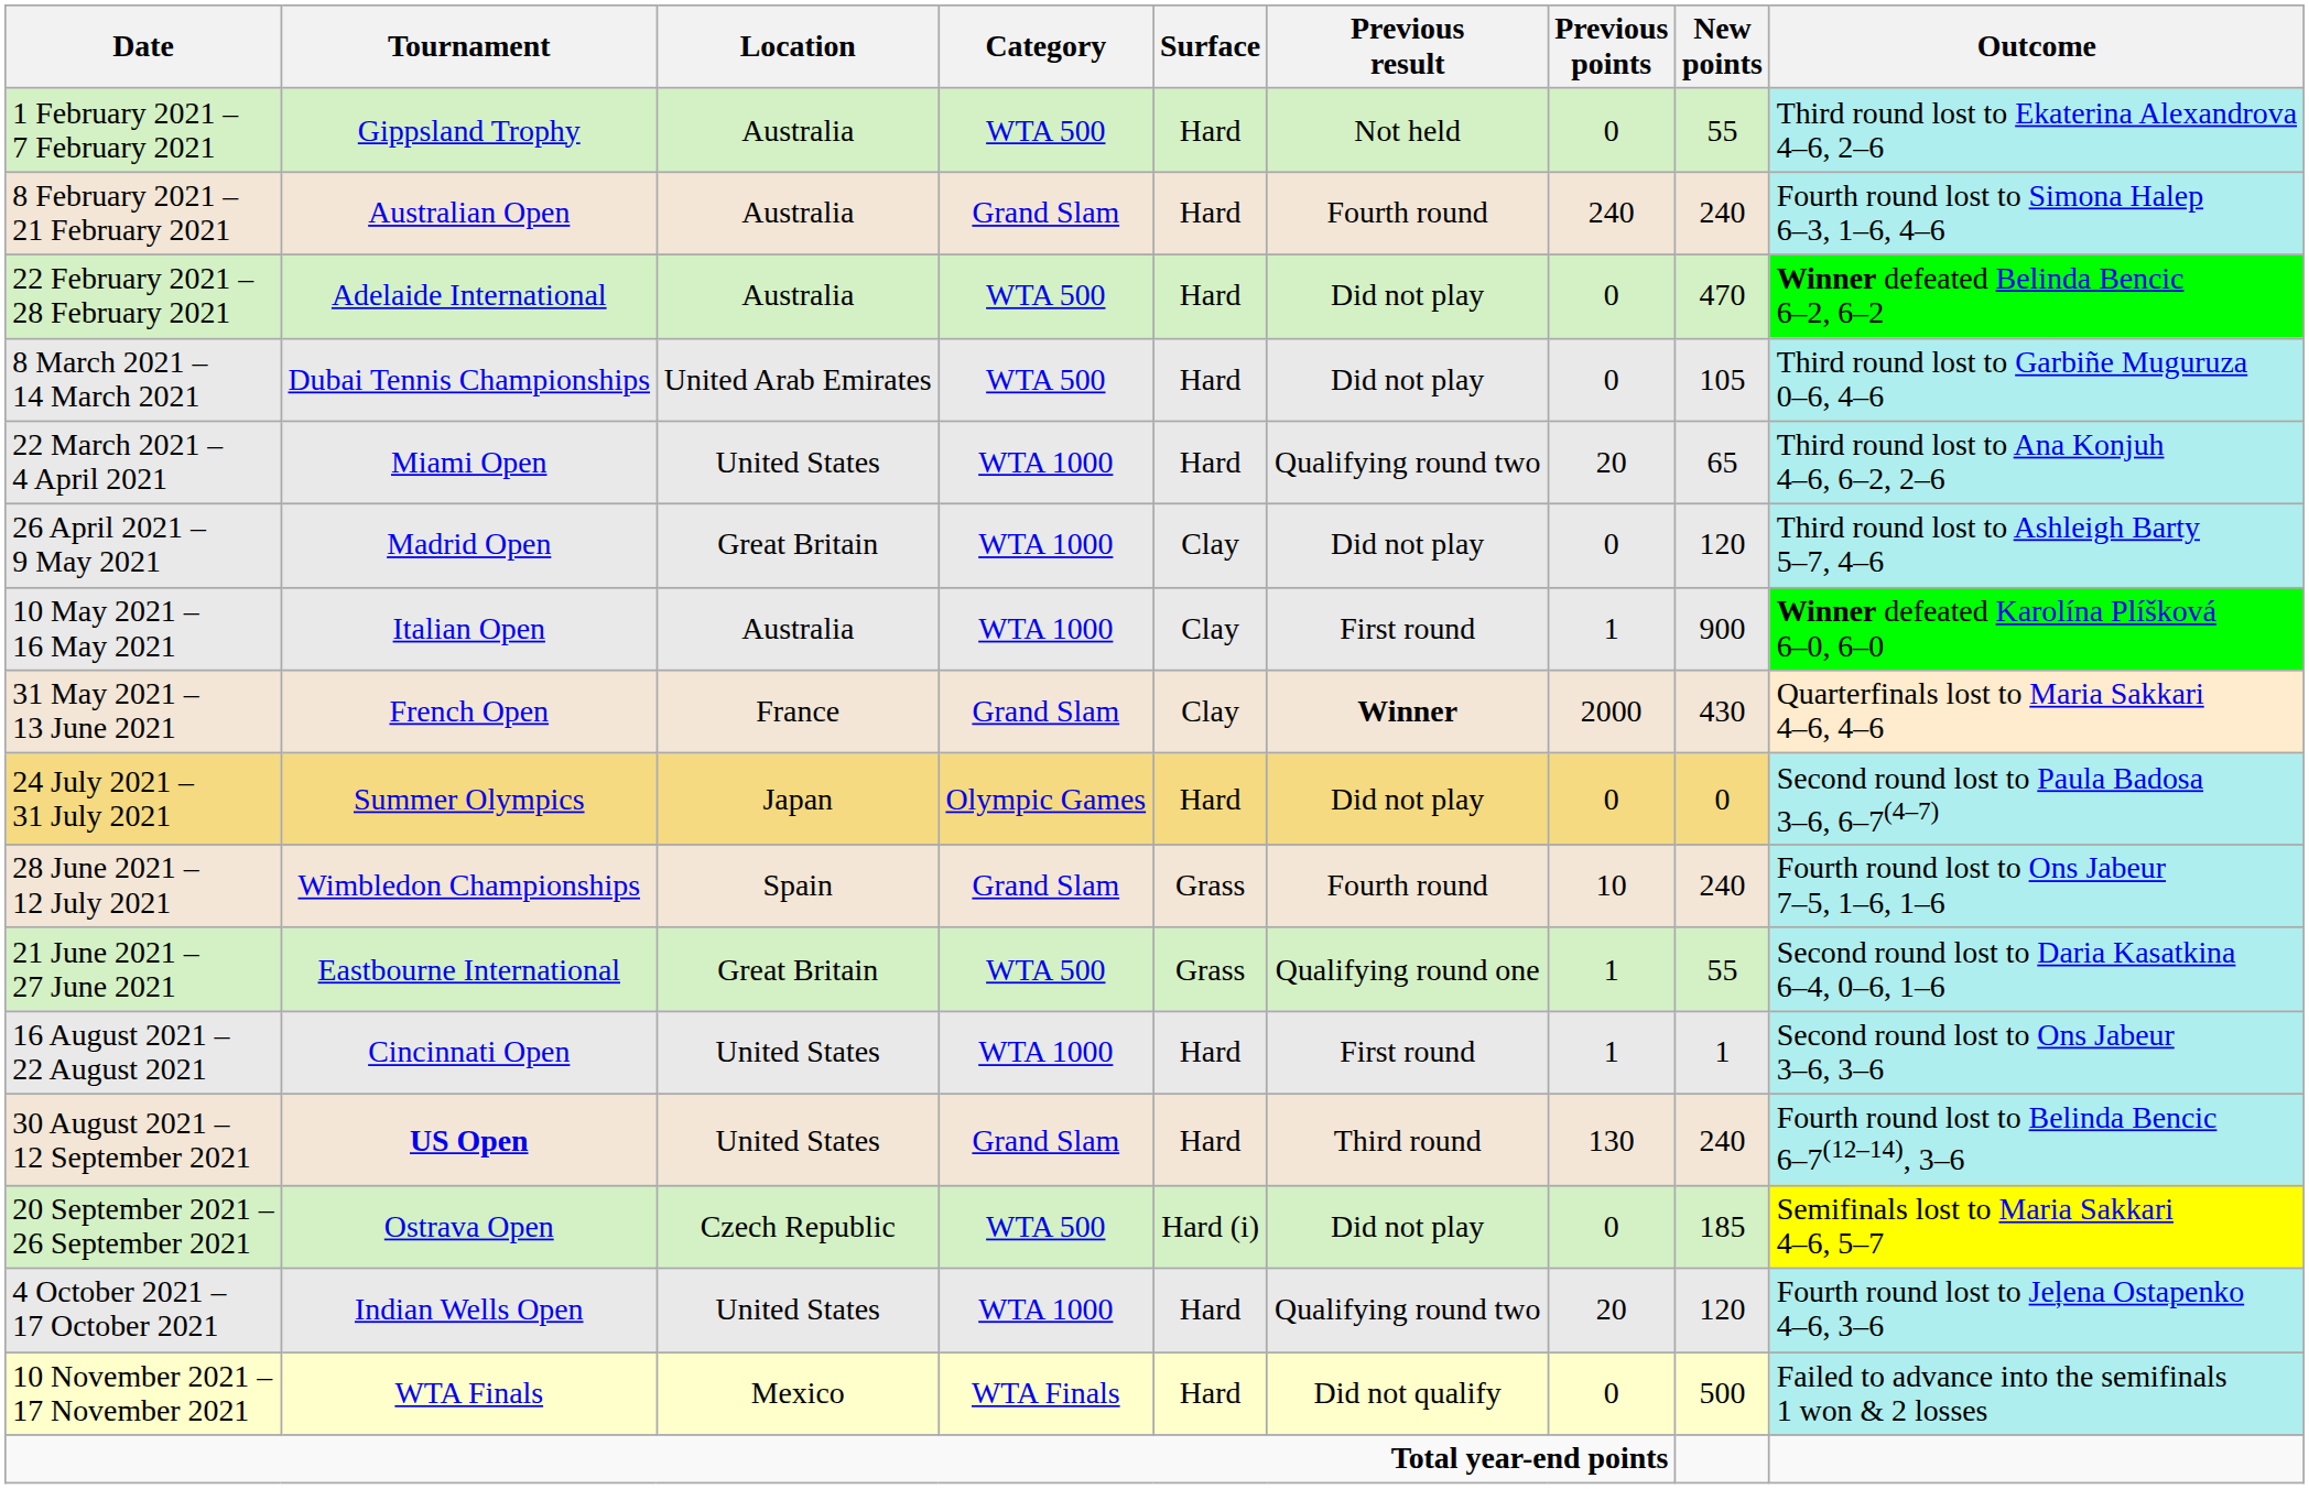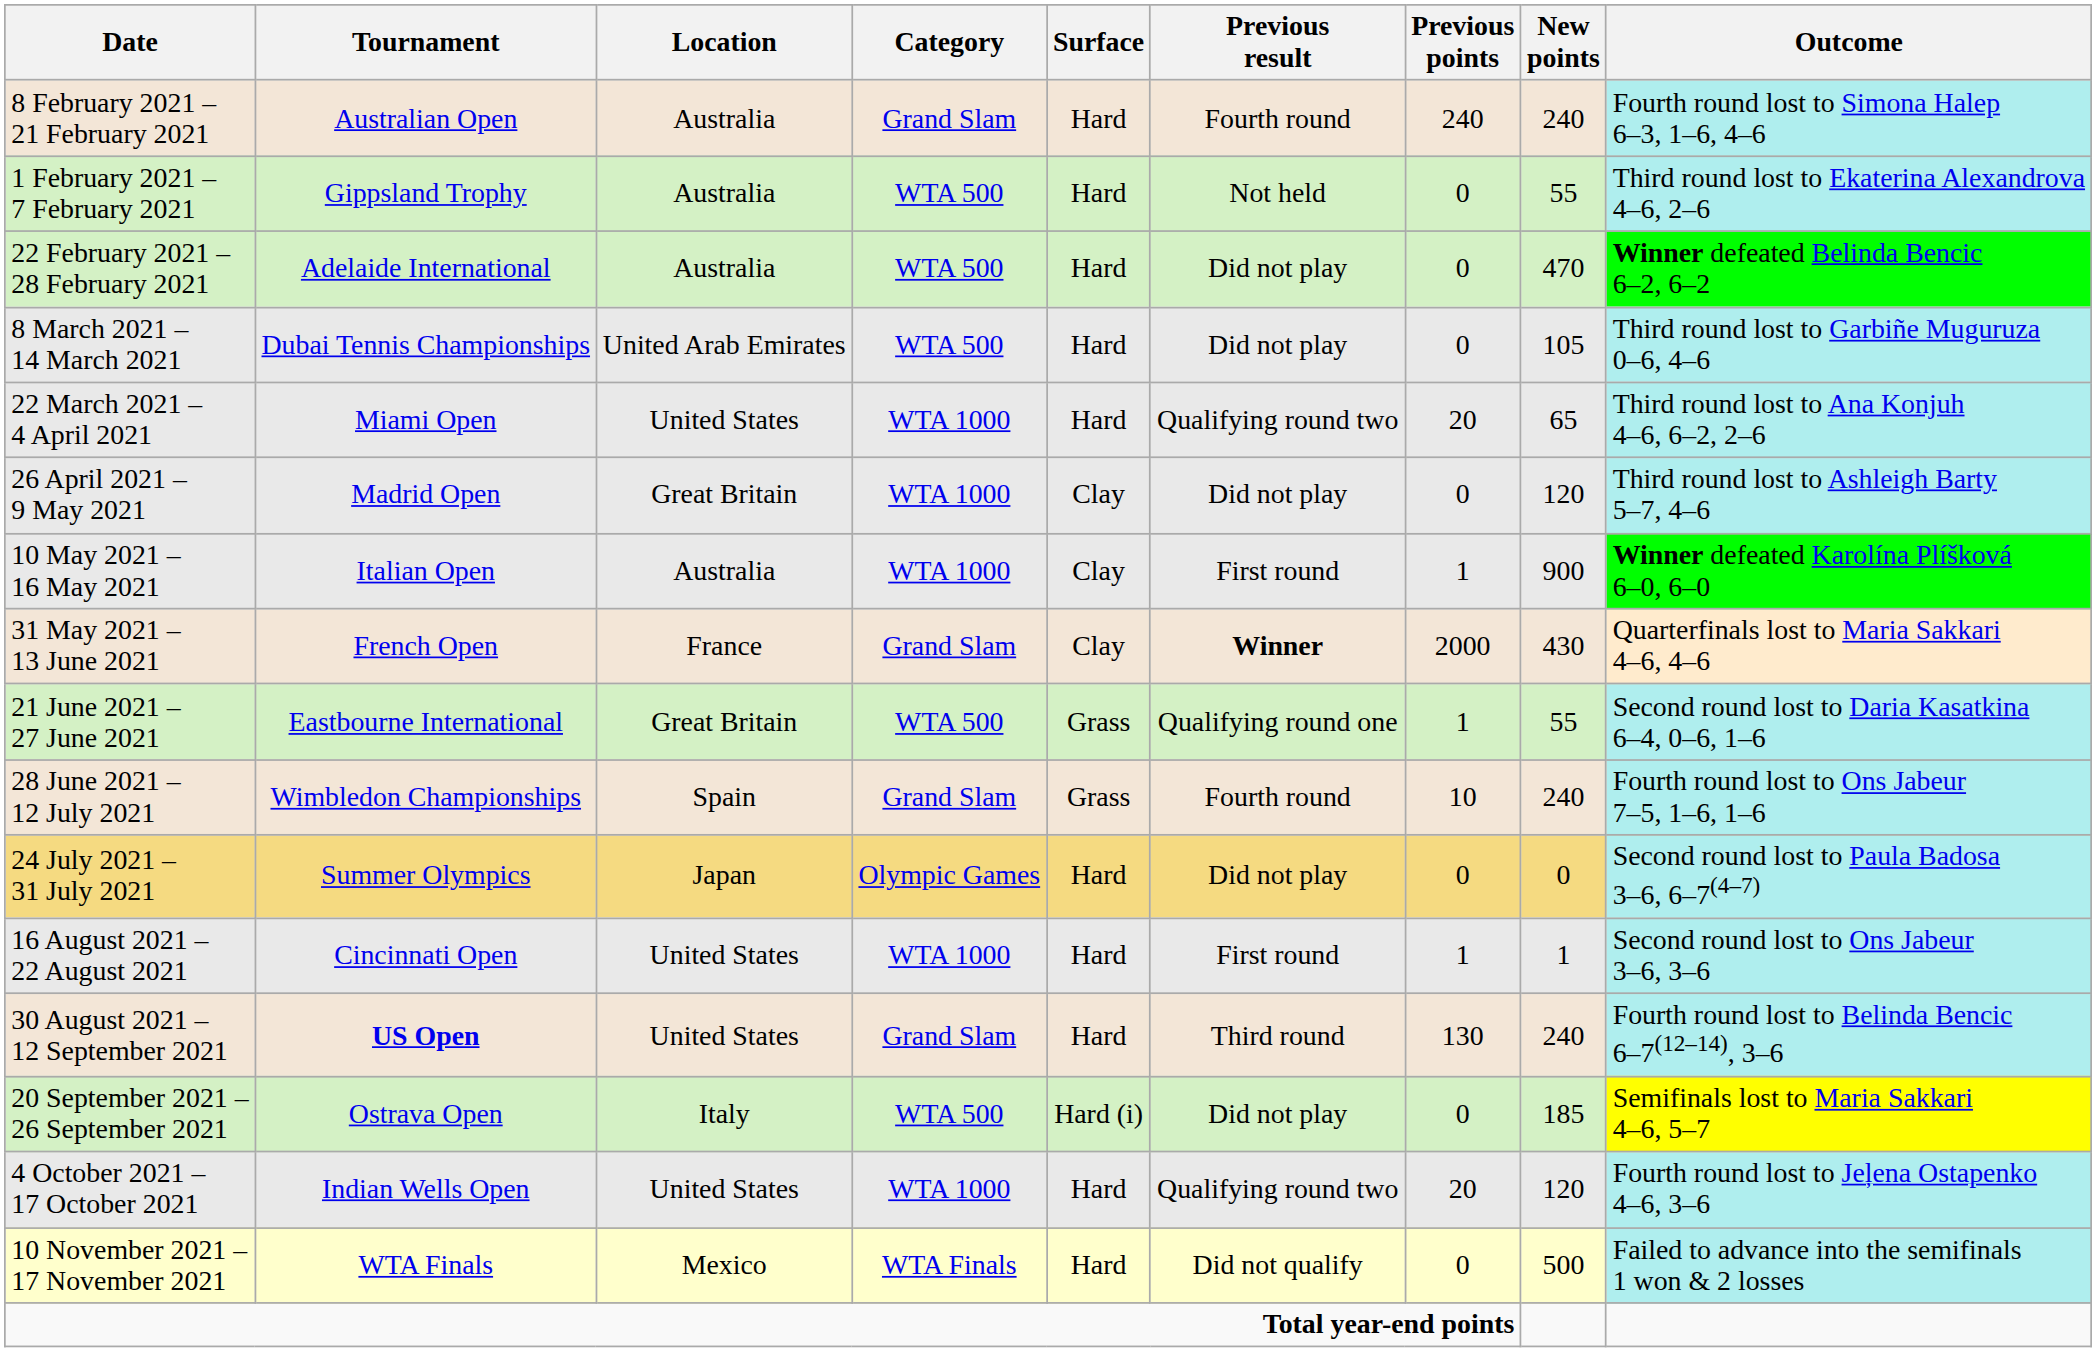rows swapped: 1 February 2021 – 7 February 2021 <-> 8 February 2021 – 21 February 2021
rows swapped: 21 June 2021 – 27 June 2021 <-> 24 July 2021 – 31 July 2021
20 September 2021 – 26 September 2021 | Location: Czech Republic -> Italy
